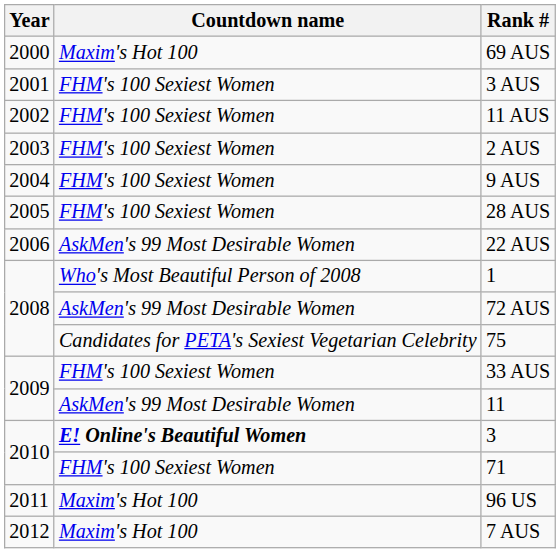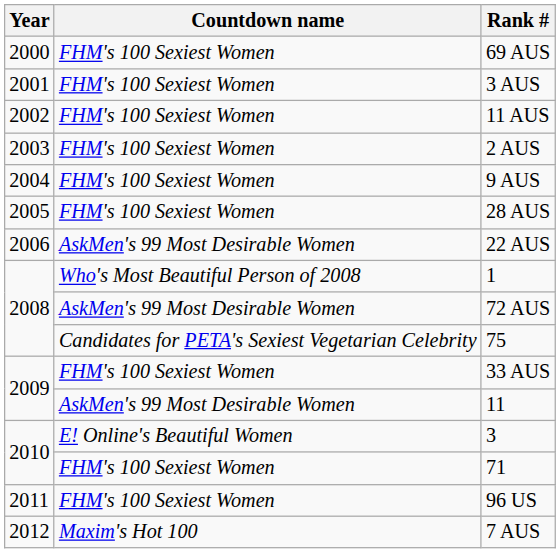69 AUS | Countdown name: Maxim's Hot 100 -> FHM's 100 Sexiest Women
3 | Countdown name: bold -> normal
96 US | Countdown name: Maxim's Hot 100 -> FHM's 100 Sexiest Women
